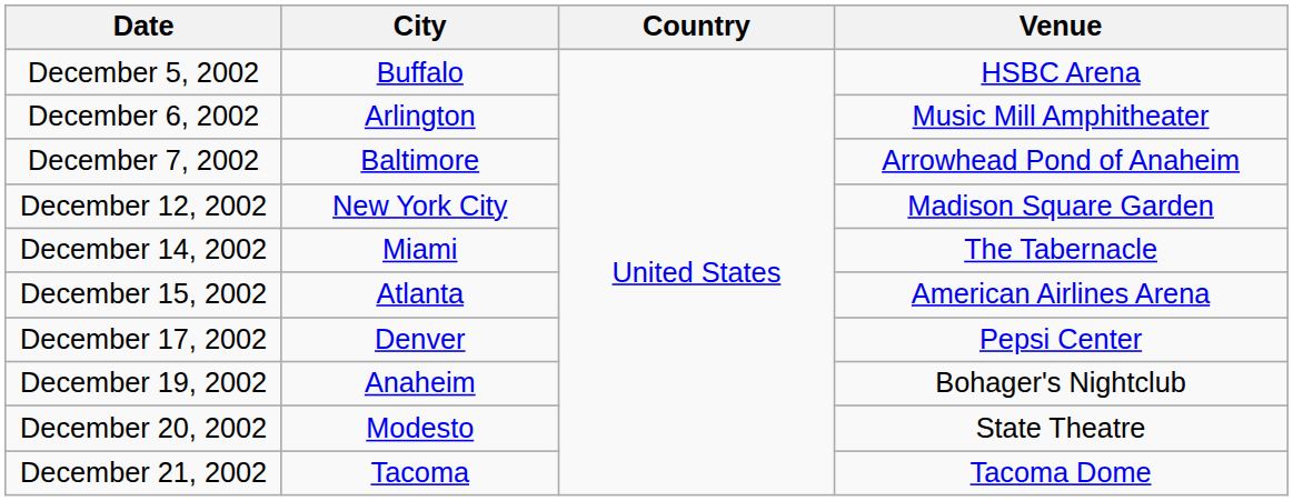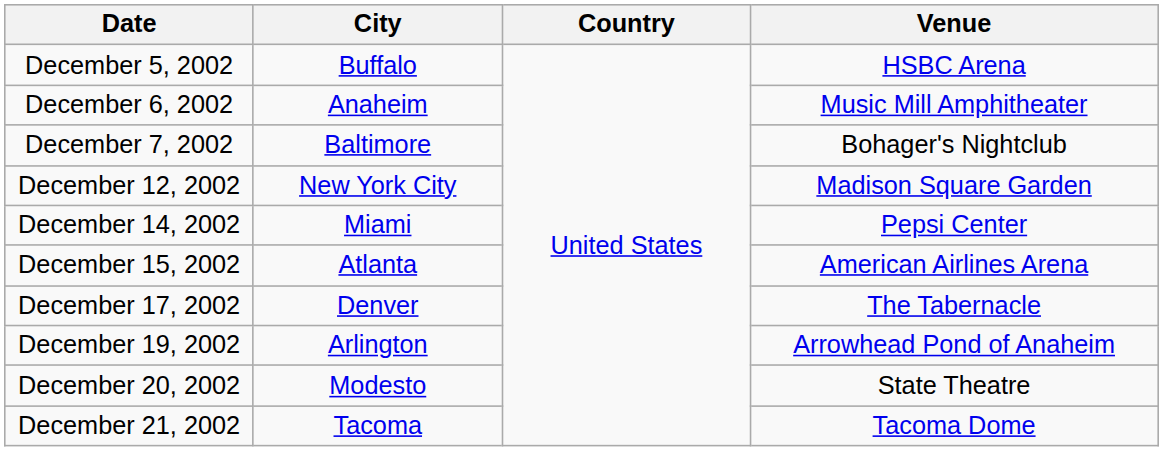December 6, 2002 | City: Arlington -> Anaheim
December 7, 2002 | Venue: Arrowhead Pond of Anaheim -> Bohager's Nightclub
December 14, 2002 | Venue: The Tabernacle -> Pepsi Center
December 17, 2002 | Venue: Pepsi Center -> The Tabernacle
December 19, 2002 | City: Anaheim -> Arlington
December 19, 2002 | Venue: Bohager's Nightclub -> Arrowhead Pond of Anaheim
